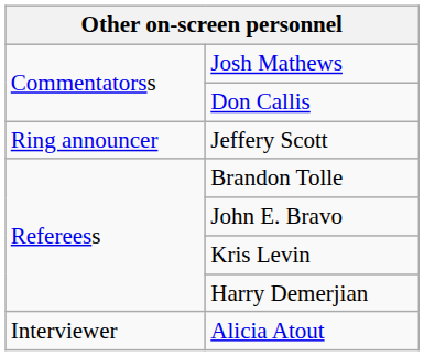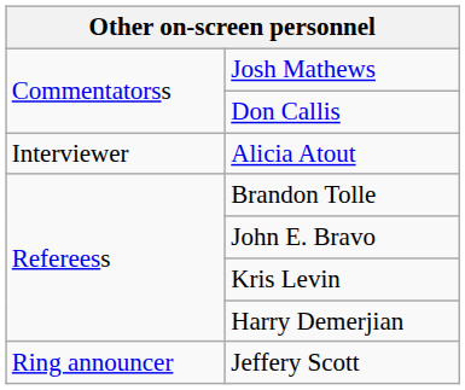rows swapped: Jeffery Scott <-> Alicia Atout
